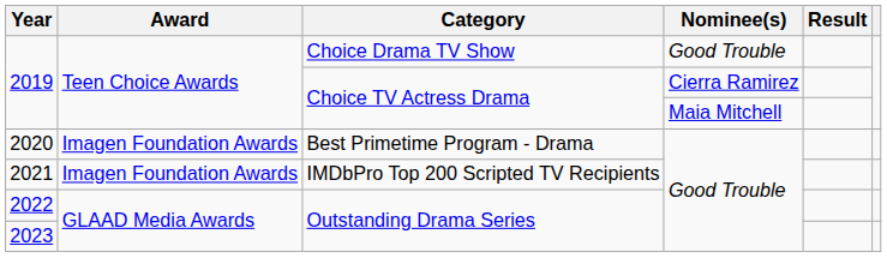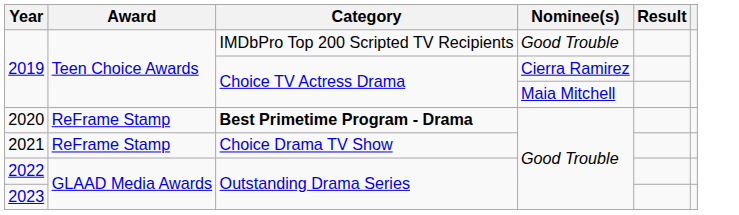2019 / Good Trouble | Category: Choice Drama TV Show -> IMDbPro Top 200 Scripted TV Recipients
2020 | Award: Imagen Foundation Awards -> ReFrame Stamp
2020 | Category: normal -> bold
2021 | Award: Imagen Foundation Awards -> ReFrame Stamp
2021 | Category: IMDbPro Top 200 Scripted TV Recipients -> Choice Drama TV Show
